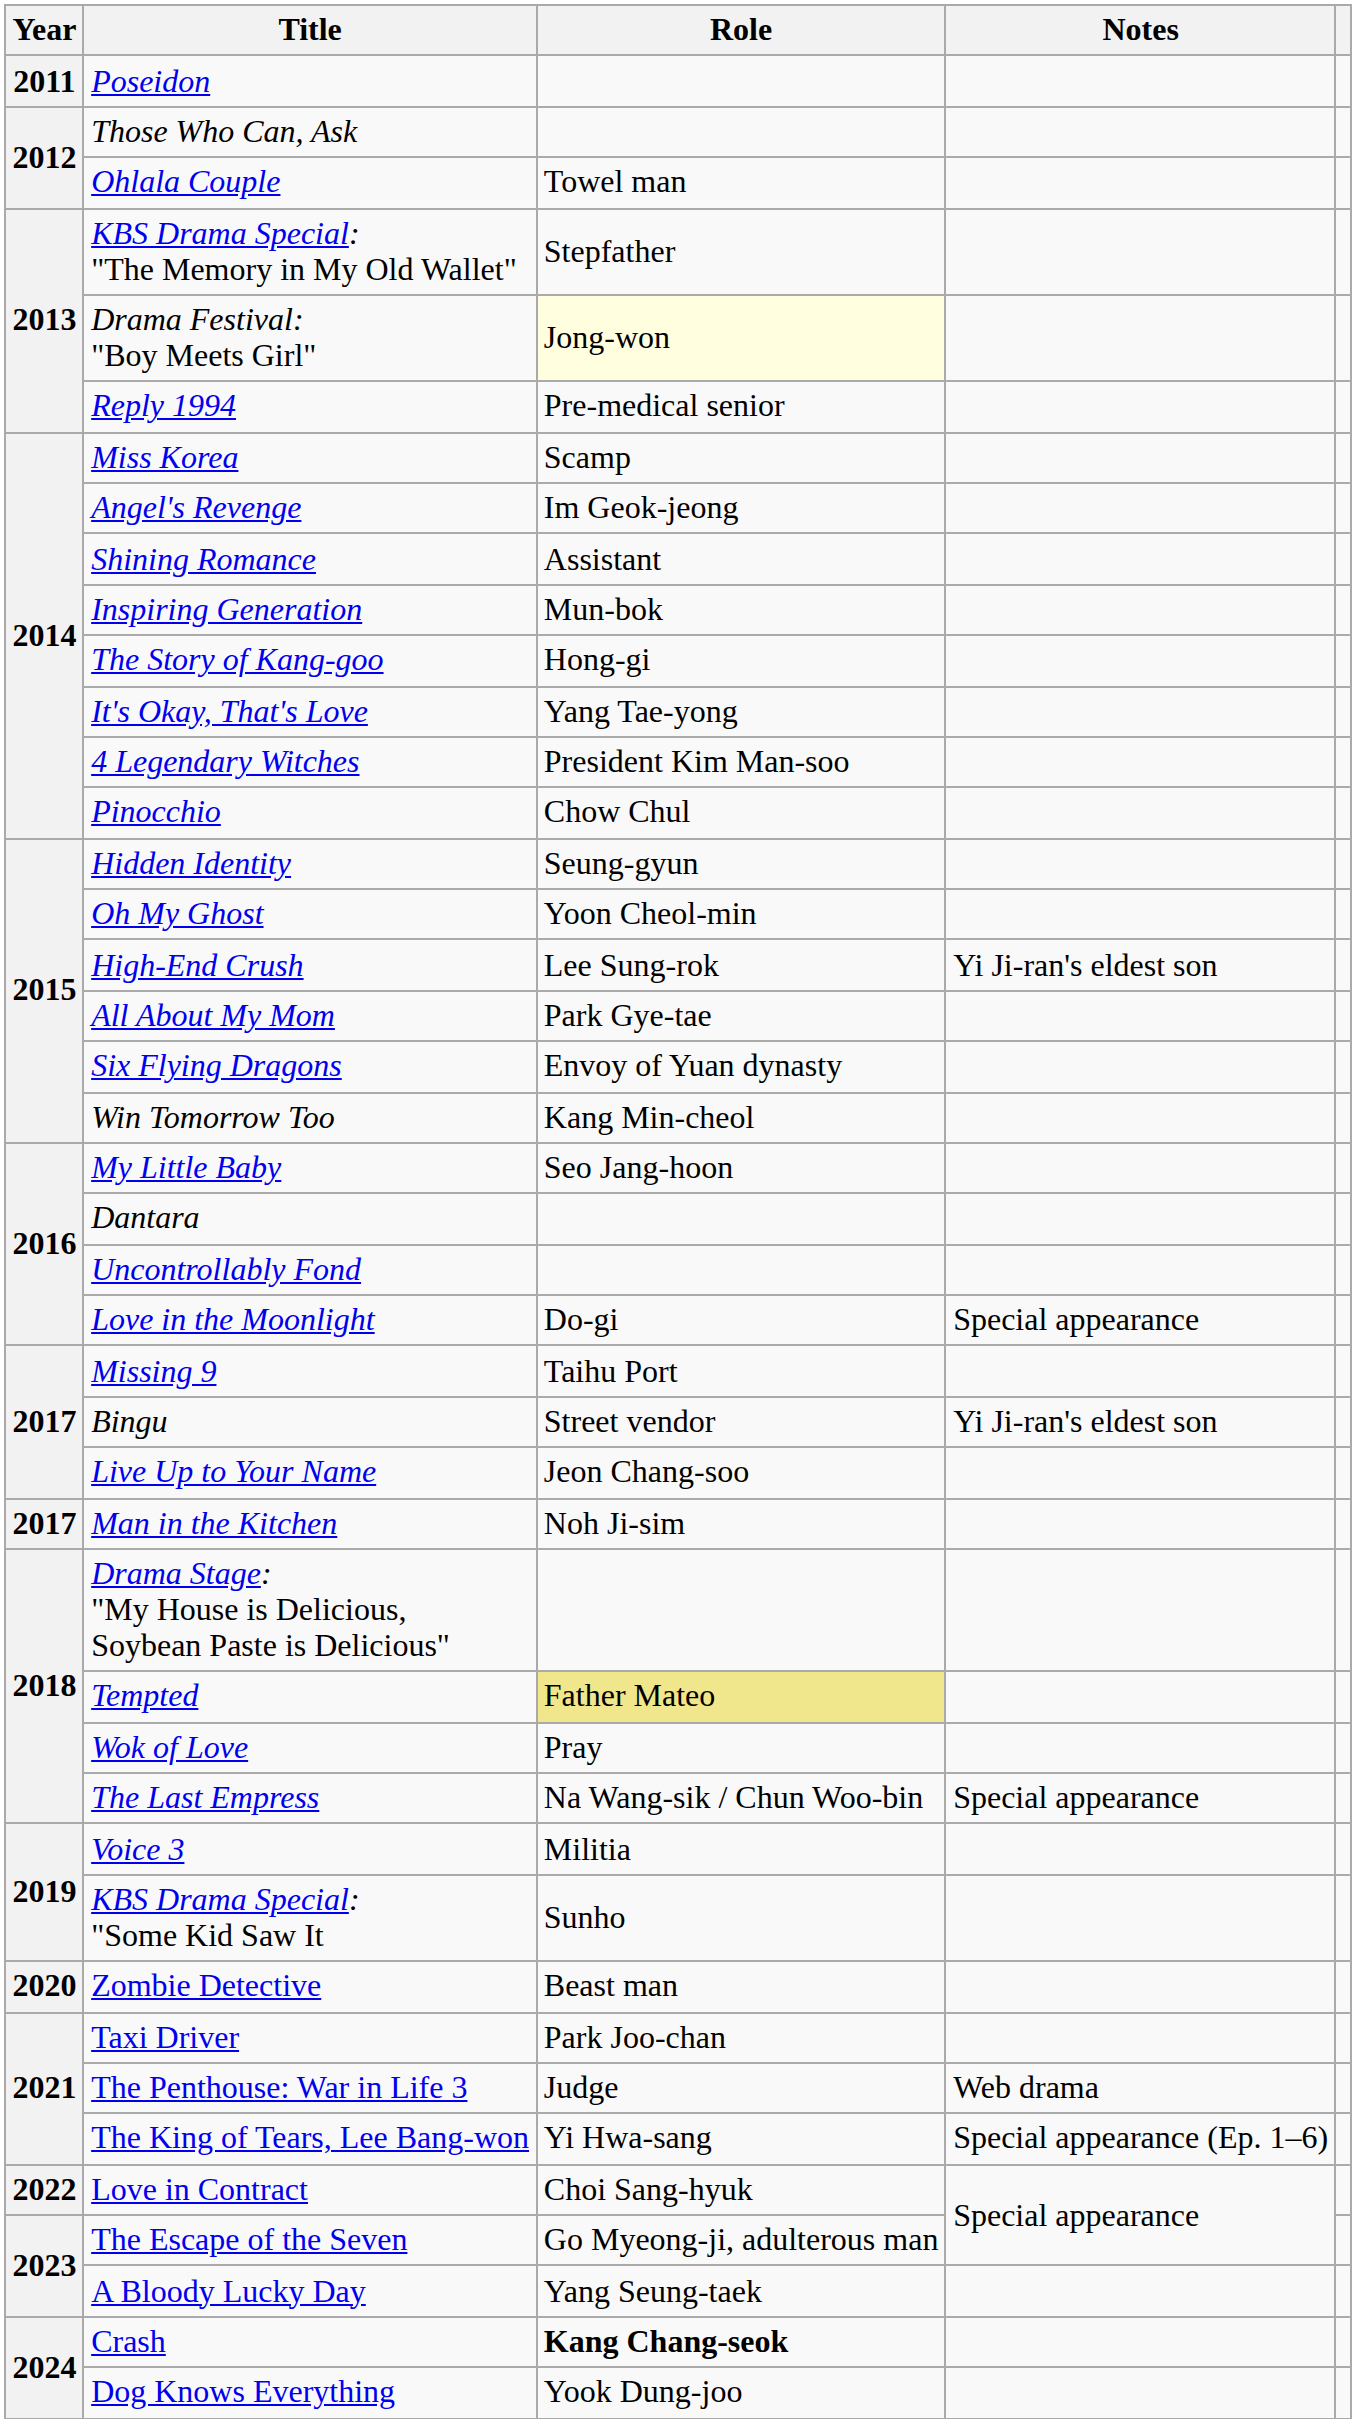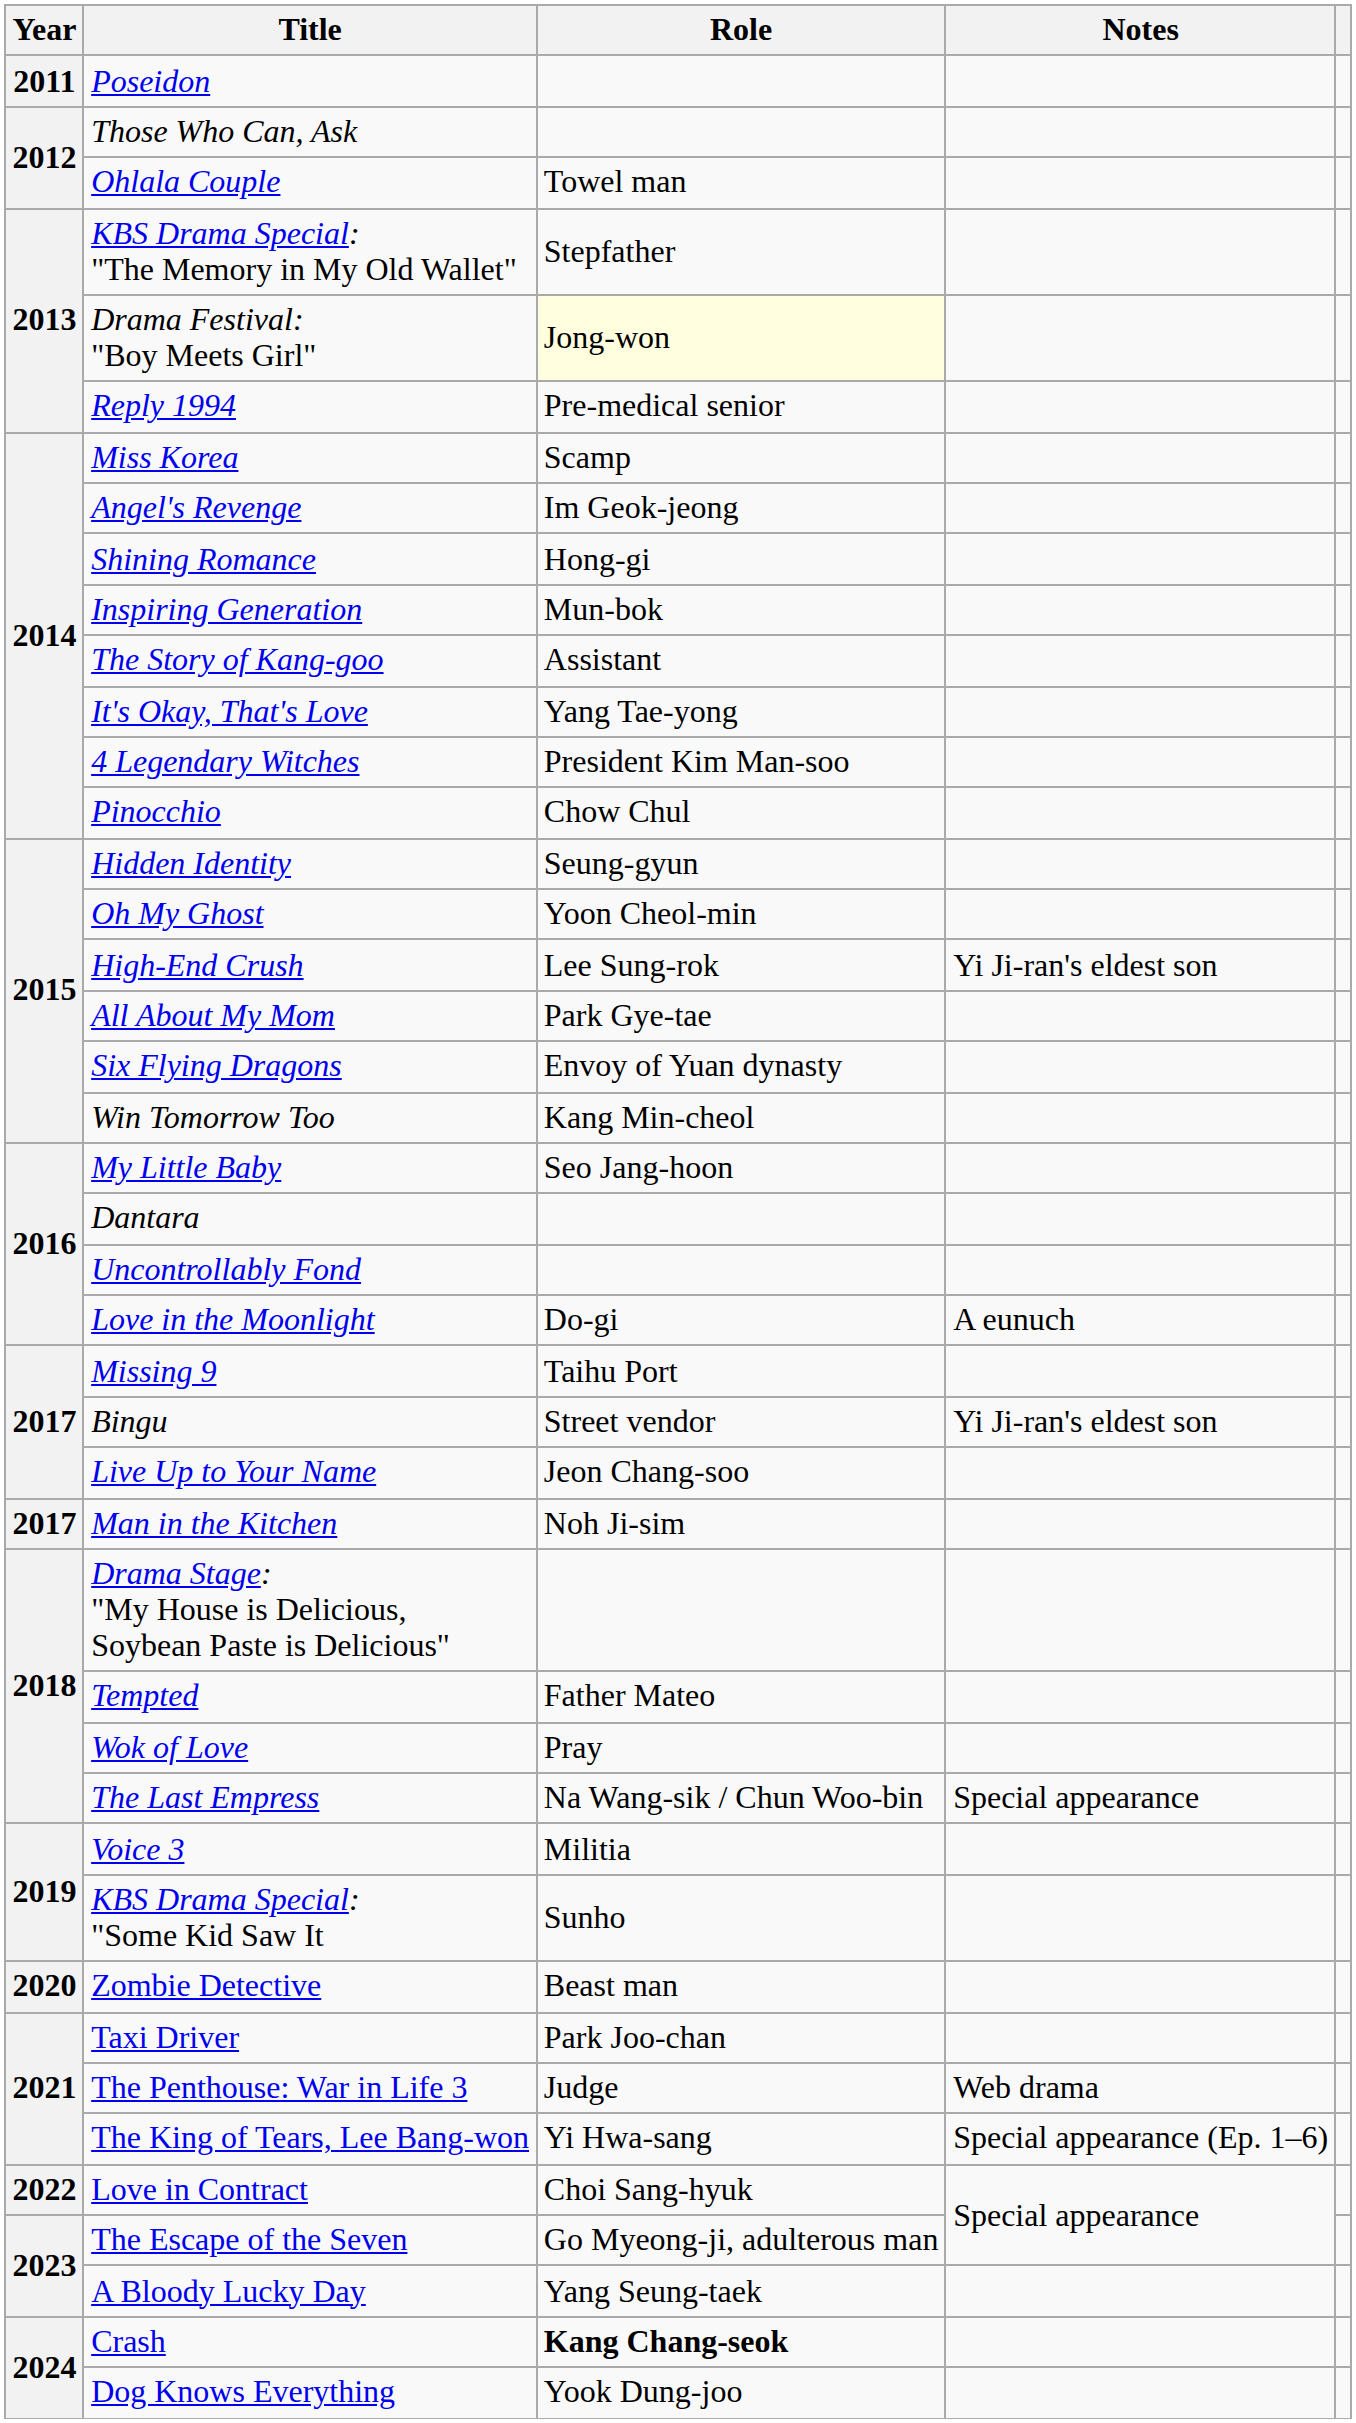Shining Romance | Role: Assistant -> Hong-gi
The Story of Kang-goo | Role: Hong-gi -> Assistant
Love in the Moonlight | Notes: Special appearance -> A eunuch
Tempted | Role: khaki background -> no background
